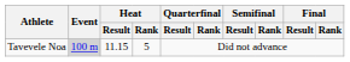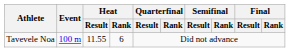Tavevele Noa | Event: lightgrey background -> no background
Tavevele Noa | Heat / Result: 11.15 -> 11.55
Tavevele Noa | Heat / Rank: 5 -> 6
